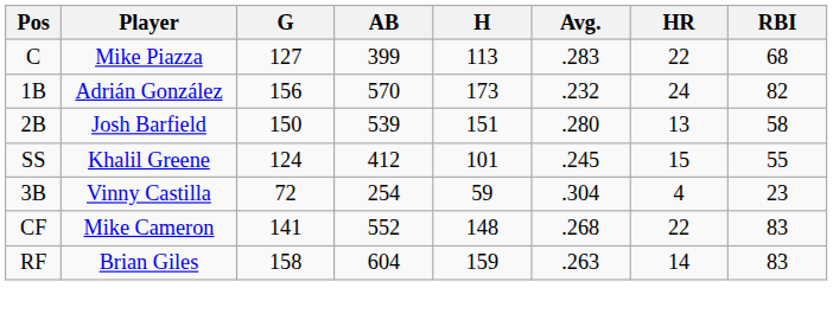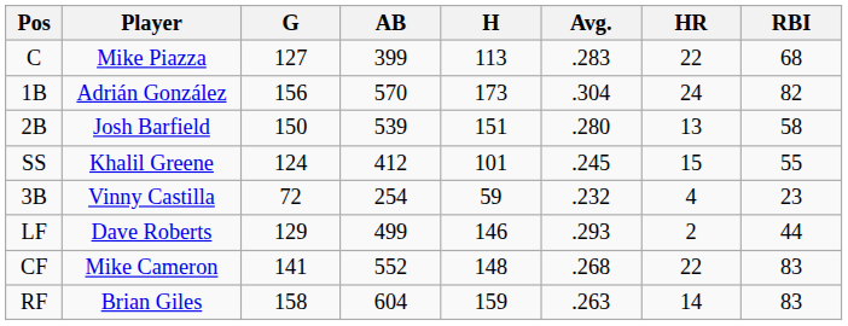1B | Avg.: .232 -> .304
3B | Avg.: .304 -> .232
+ row: LF | Dave Roberts | 129 | 499 | 146 | .293 | 2 | 44
